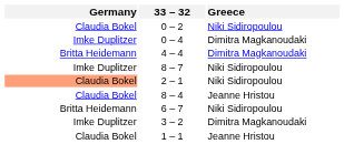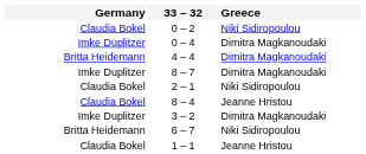8 – 7 | Greece: Niki Sidiropoulou -> Dimitra Magkanoudaki
2 – 1 | Germany: lightsalmon background -> no background
rows swapped: 3 – 2 <-> 6 – 7
